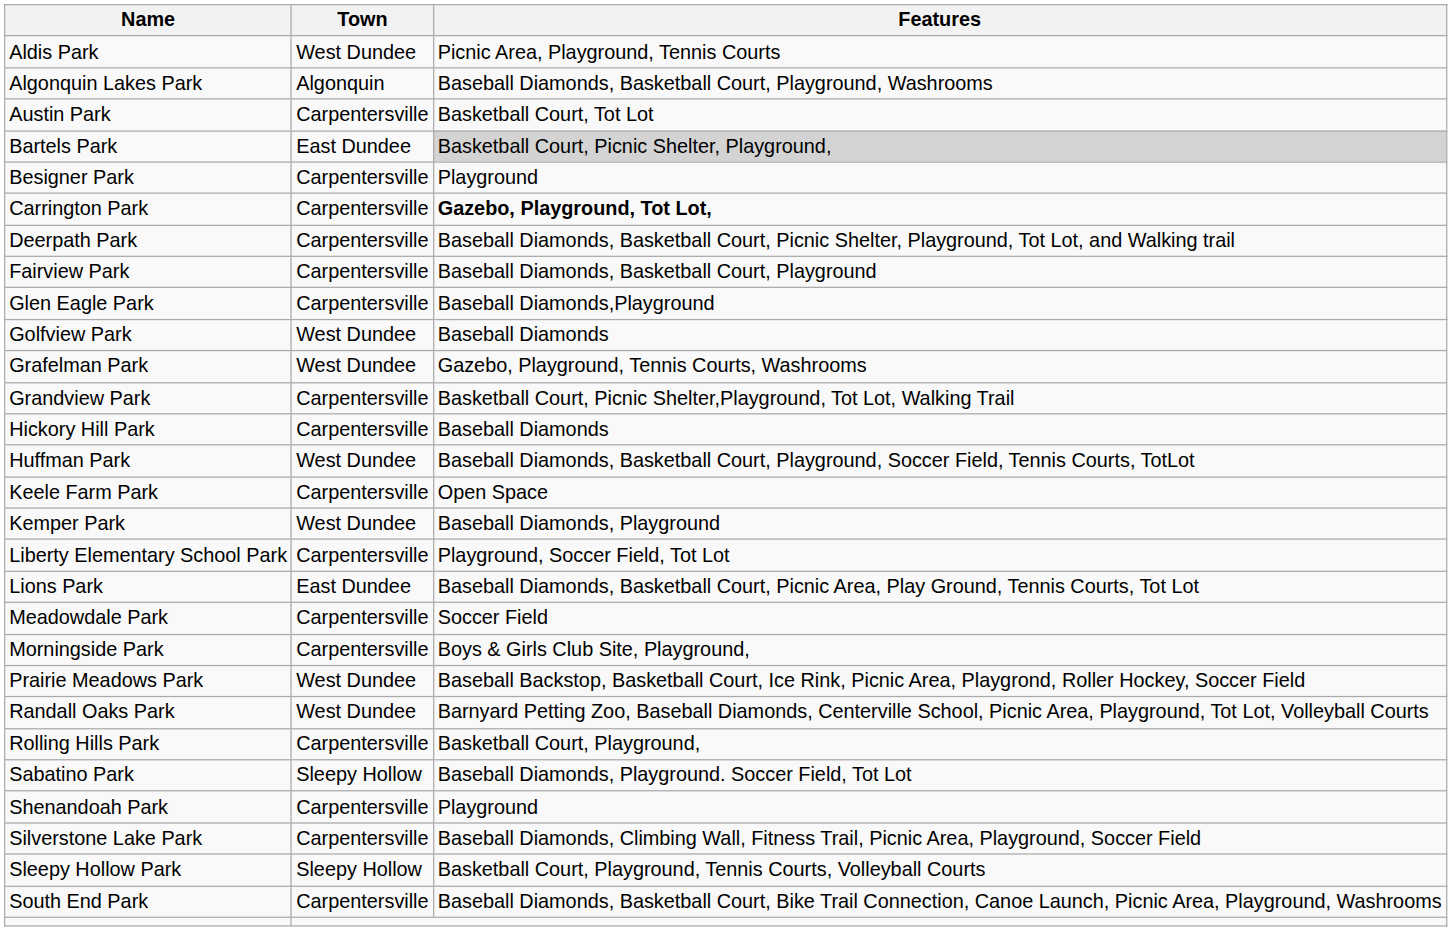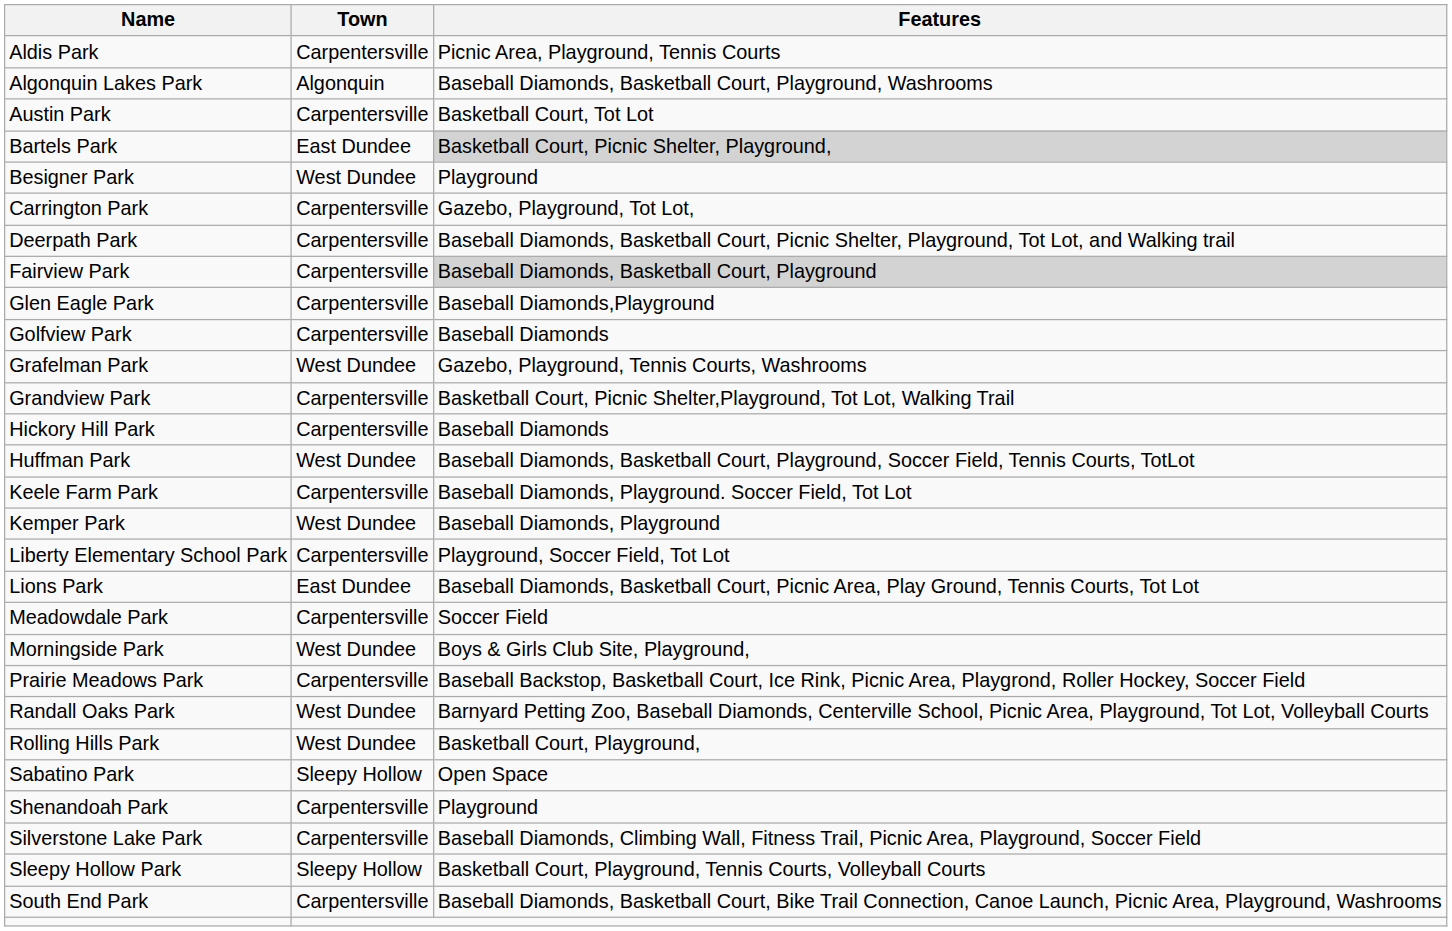Aldis Park | Town: West Dundee -> Carpentersville
Besigner Park | Town: Carpentersville -> West Dundee
Carrington Park | Features: bold -> normal
Fairview Park | Features: no background -> lightgrey background
Golfview Park | Town: West Dundee -> Carpentersville
Keele Farm Park | Features: Open Space -> Baseball Diamonds, Playground. Soccer Field, Tot Lot
Morningside Park | Town: Carpentersville -> West Dundee
Prairie Meadows Park | Town: West Dundee -> Carpentersville
Rolling Hills Park | Town: Carpentersville -> West Dundee
Sabatino Park | Features: Baseball Diamonds, Playground. Soccer Field, Tot Lot -> Open Space
